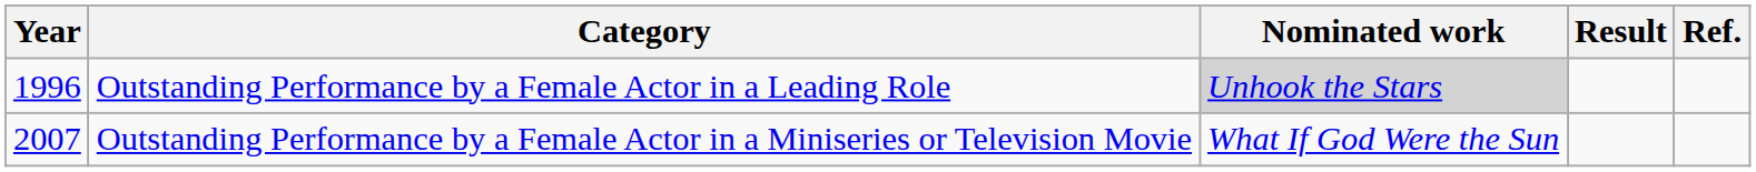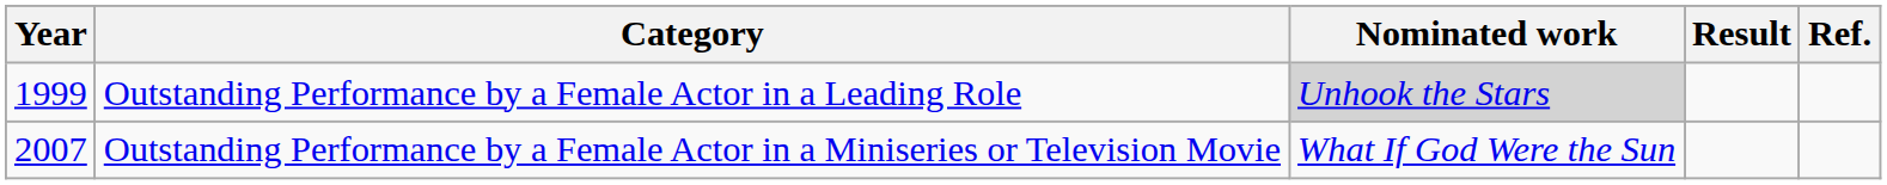Outstanding Performance by a Female Actor in a Leading Role | Year: 1996 -> 1999
